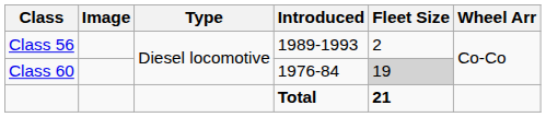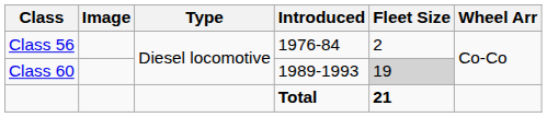Class 56 | Introduced: 1989-1993 -> 1976-84
Class 60 | Introduced: 1976-84 -> 1989-1993
